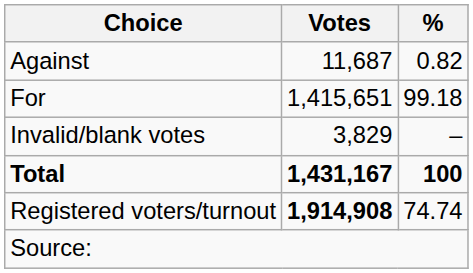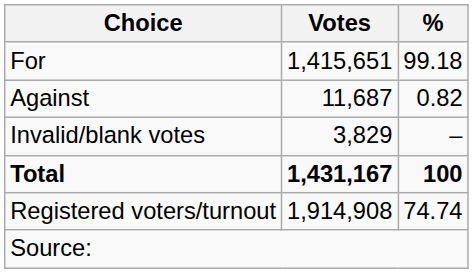rows swapped: For <-> Against
Registered voters/turnout | Votes: bold -> normal
